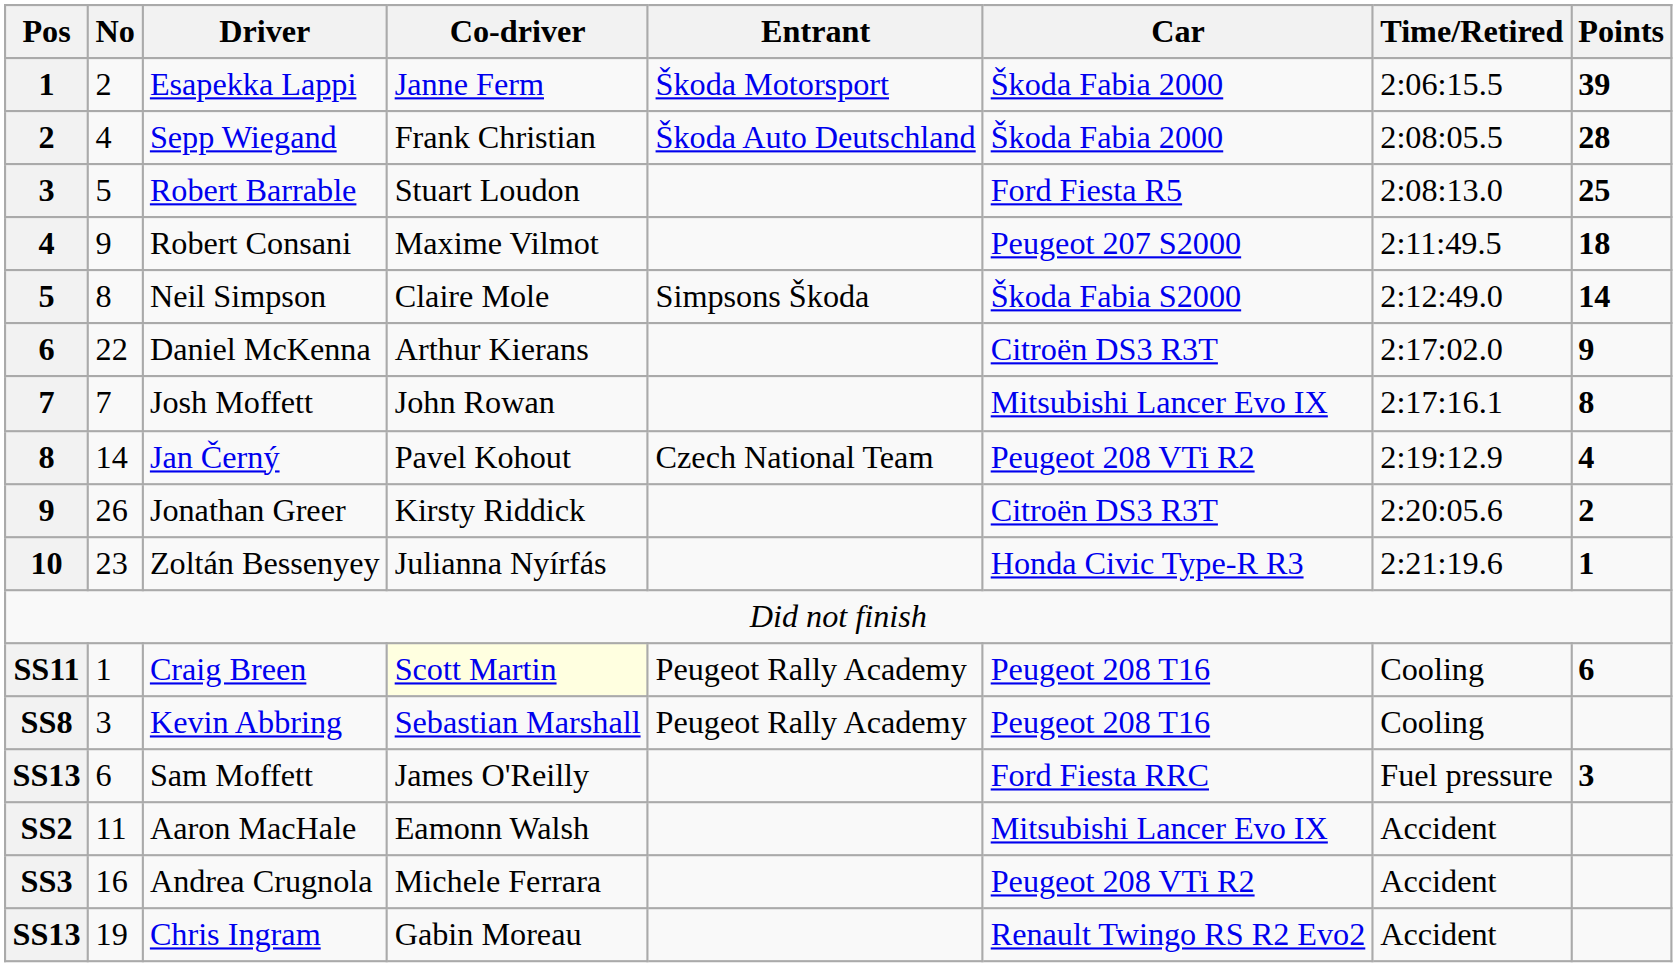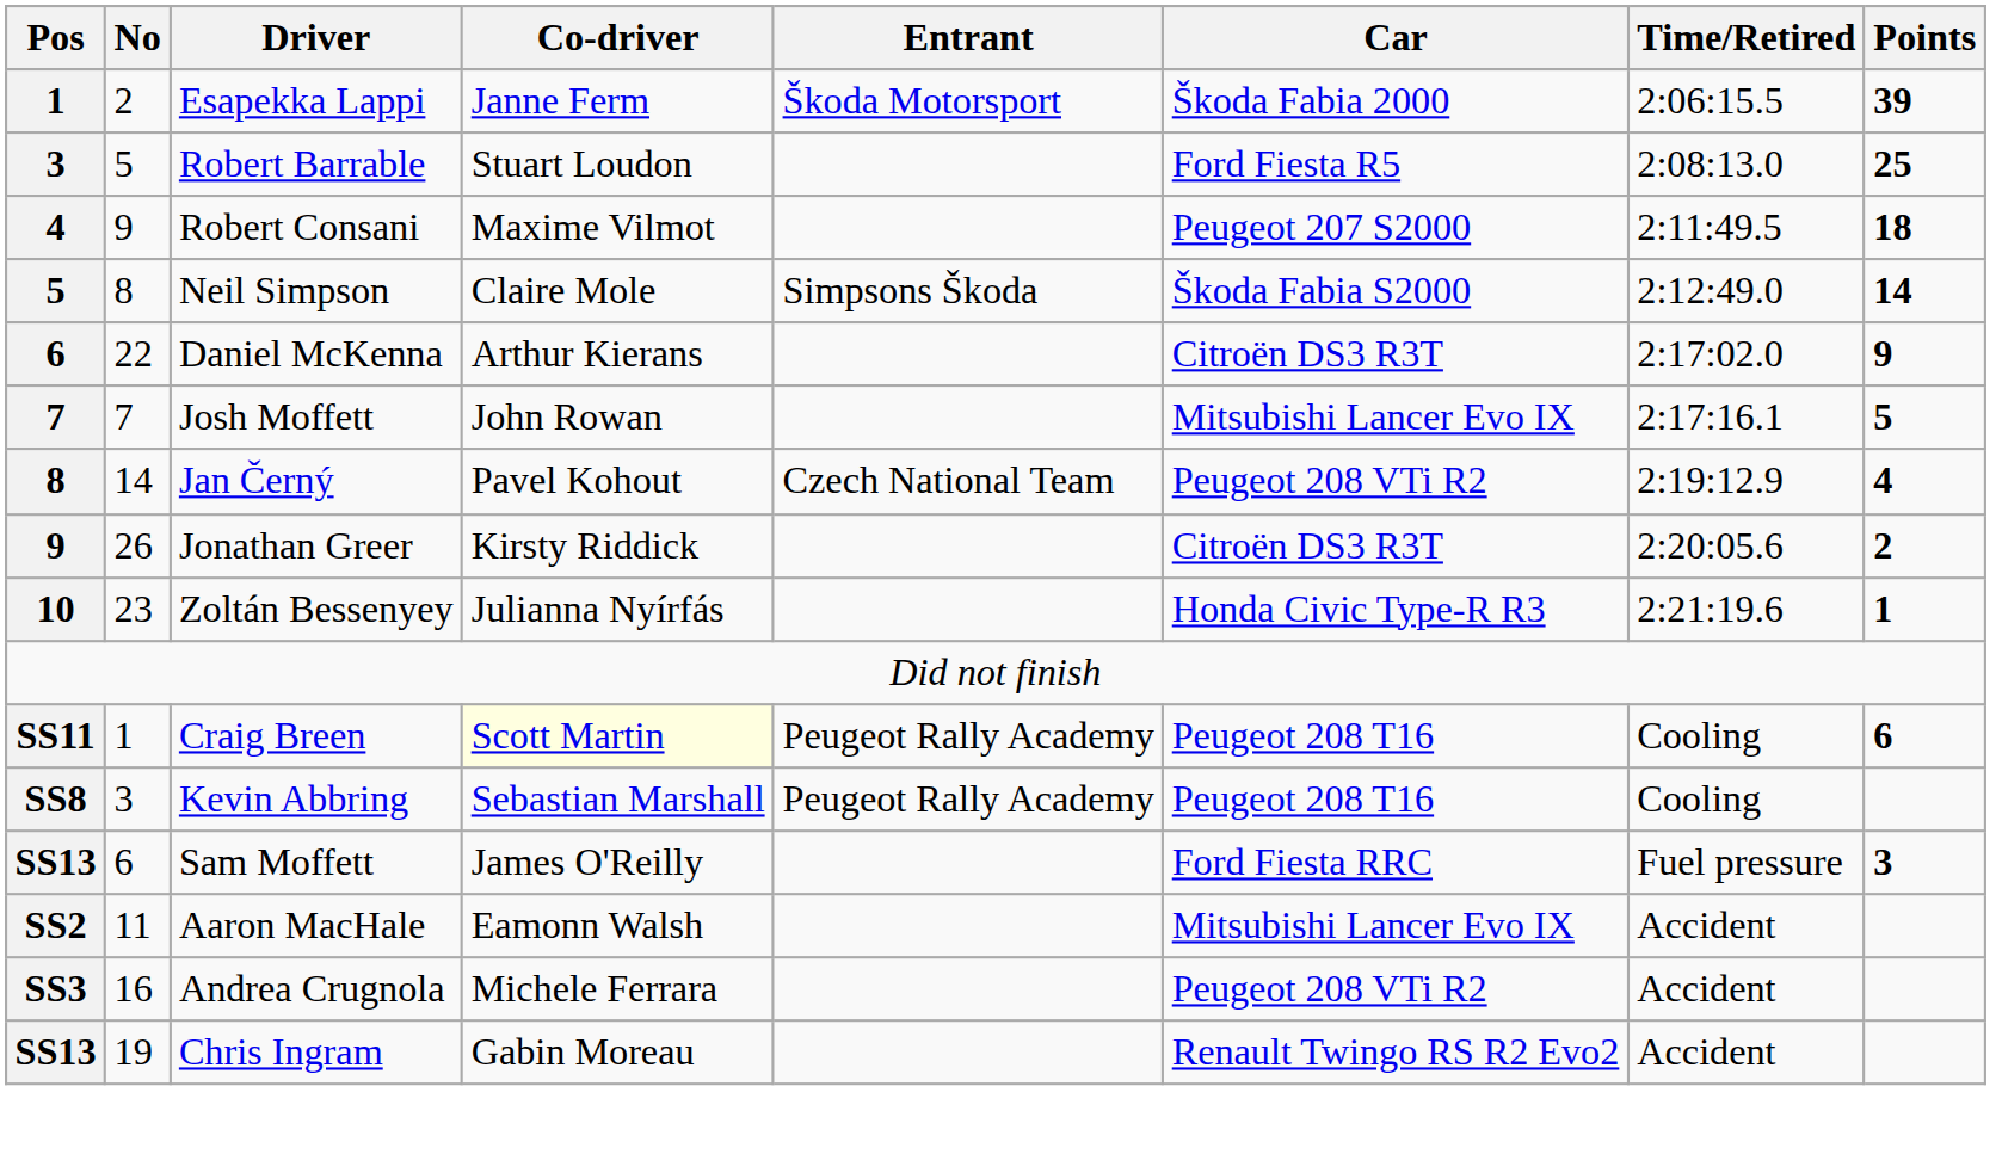- row: 2 | 4 | Sepp Wiegand | Frank Christian | Škoda Auto Deutschland | Škoda Fabia 2000 | 2:08:05.5 | 28
Josh Moffett | Points: 8 -> 5
